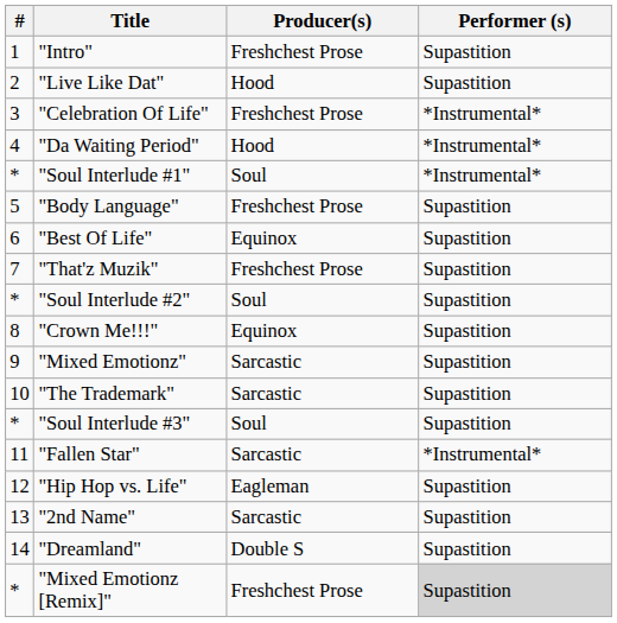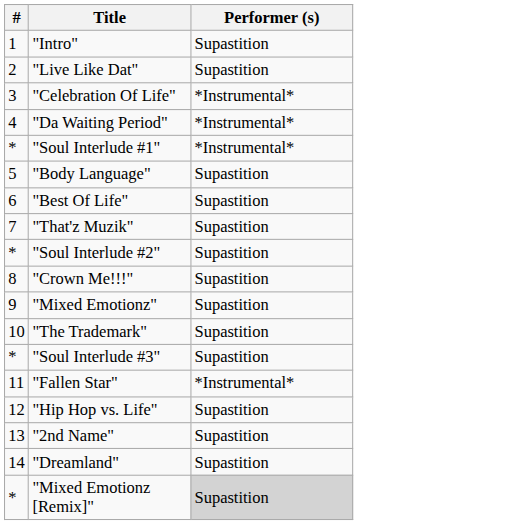- column: Producer(s) | Freshchest Prose | Hood | Freshchest Prose | Hood | Soul | Freshchest Prose | Equinox | Freshchest Prose | Soul | Equinox | Sarcastic | Sarcastic | Soul | Sarcastic | Eagleman | Sarcastic | Double S | Freshchest Prose
